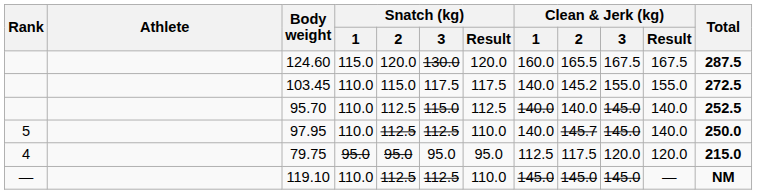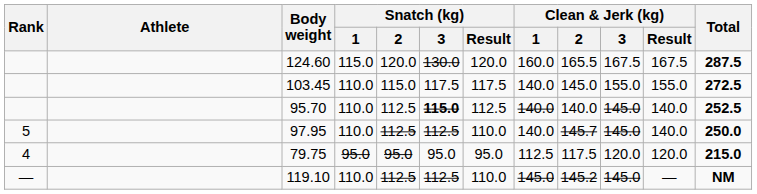103.45 | Clean & Jerk (kg) / 2: 145.2 -> 145.0
95.70 | Snatch (kg) / 3: normal -> bold
119.10 | Clean & Jerk (kg) / 2: 145.0 -> 145.2
